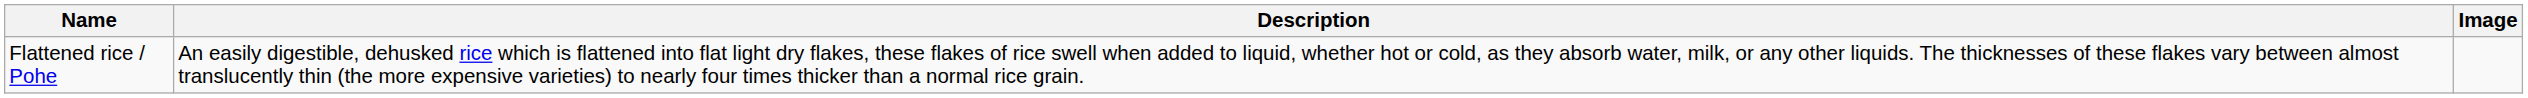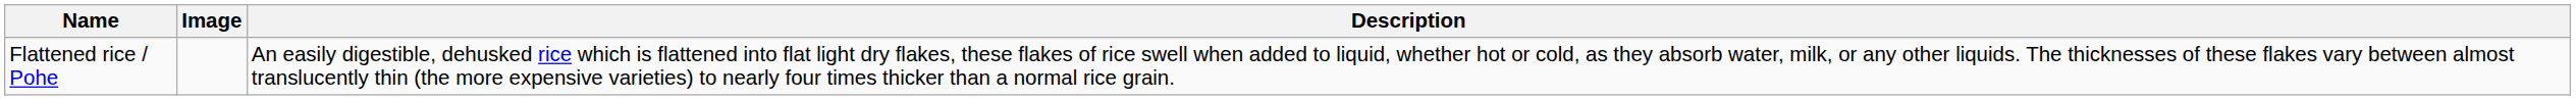columns swapped: Image <-> Description
